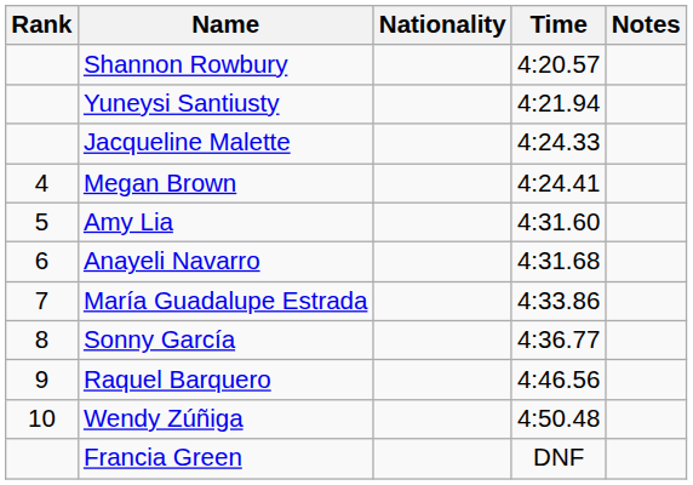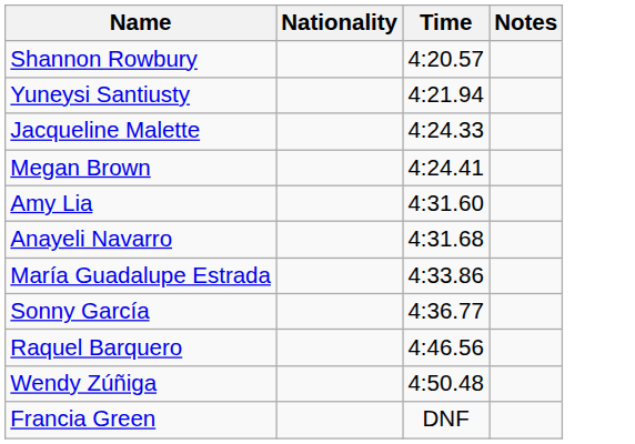- column: Rank | 4 | 5 | 6 | 7 | 8 | 9 | 10
